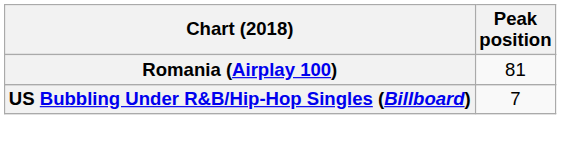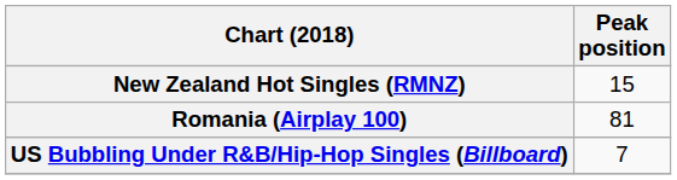+ row: New Zealand Hot Singles (RMNZ) | 15
